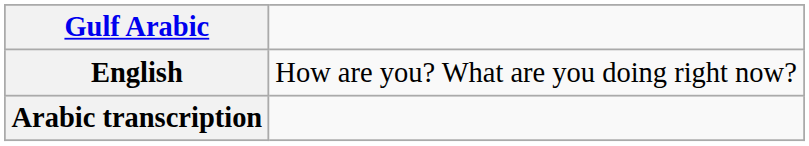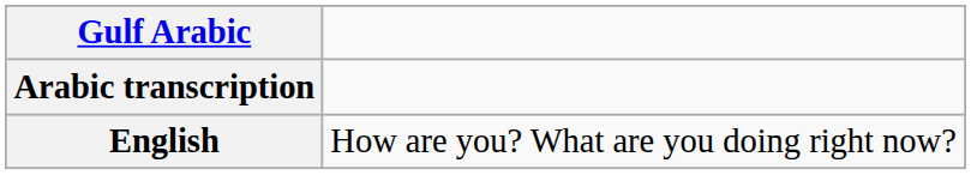rows swapped: Arabic transcription <-> English
